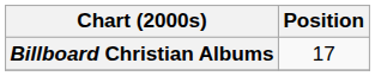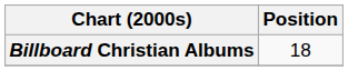Billboard Christian Albums | Position: 17 -> 18
